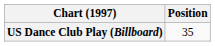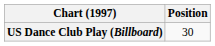US Dance Club Play (Billboard) | Position: 35 -> 30
